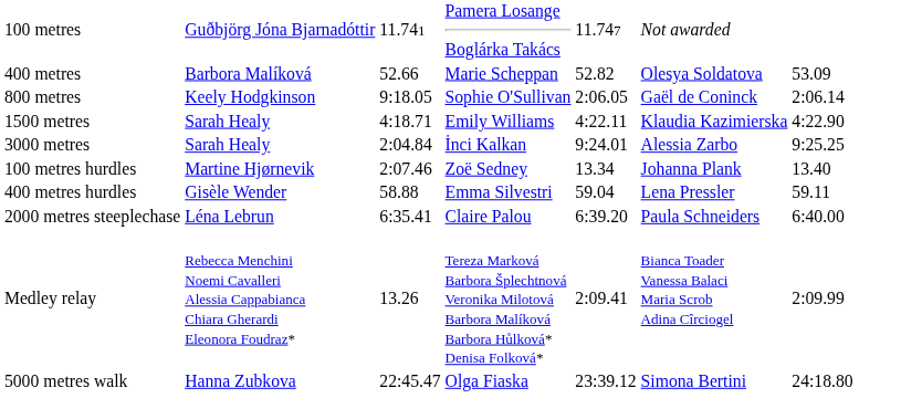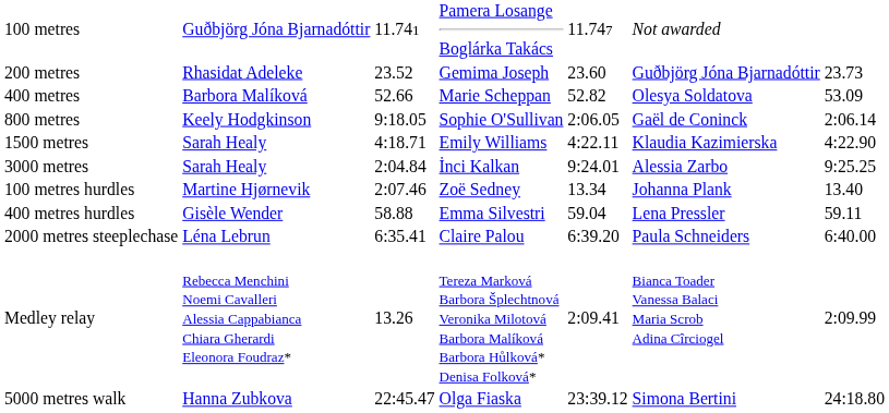+ row: 200 metres | Rhasidat Adeleke | 23.52 | Gemima Joseph | 23.60 | Guðbjörg Jóna Bjarnadóttir | 23.73
